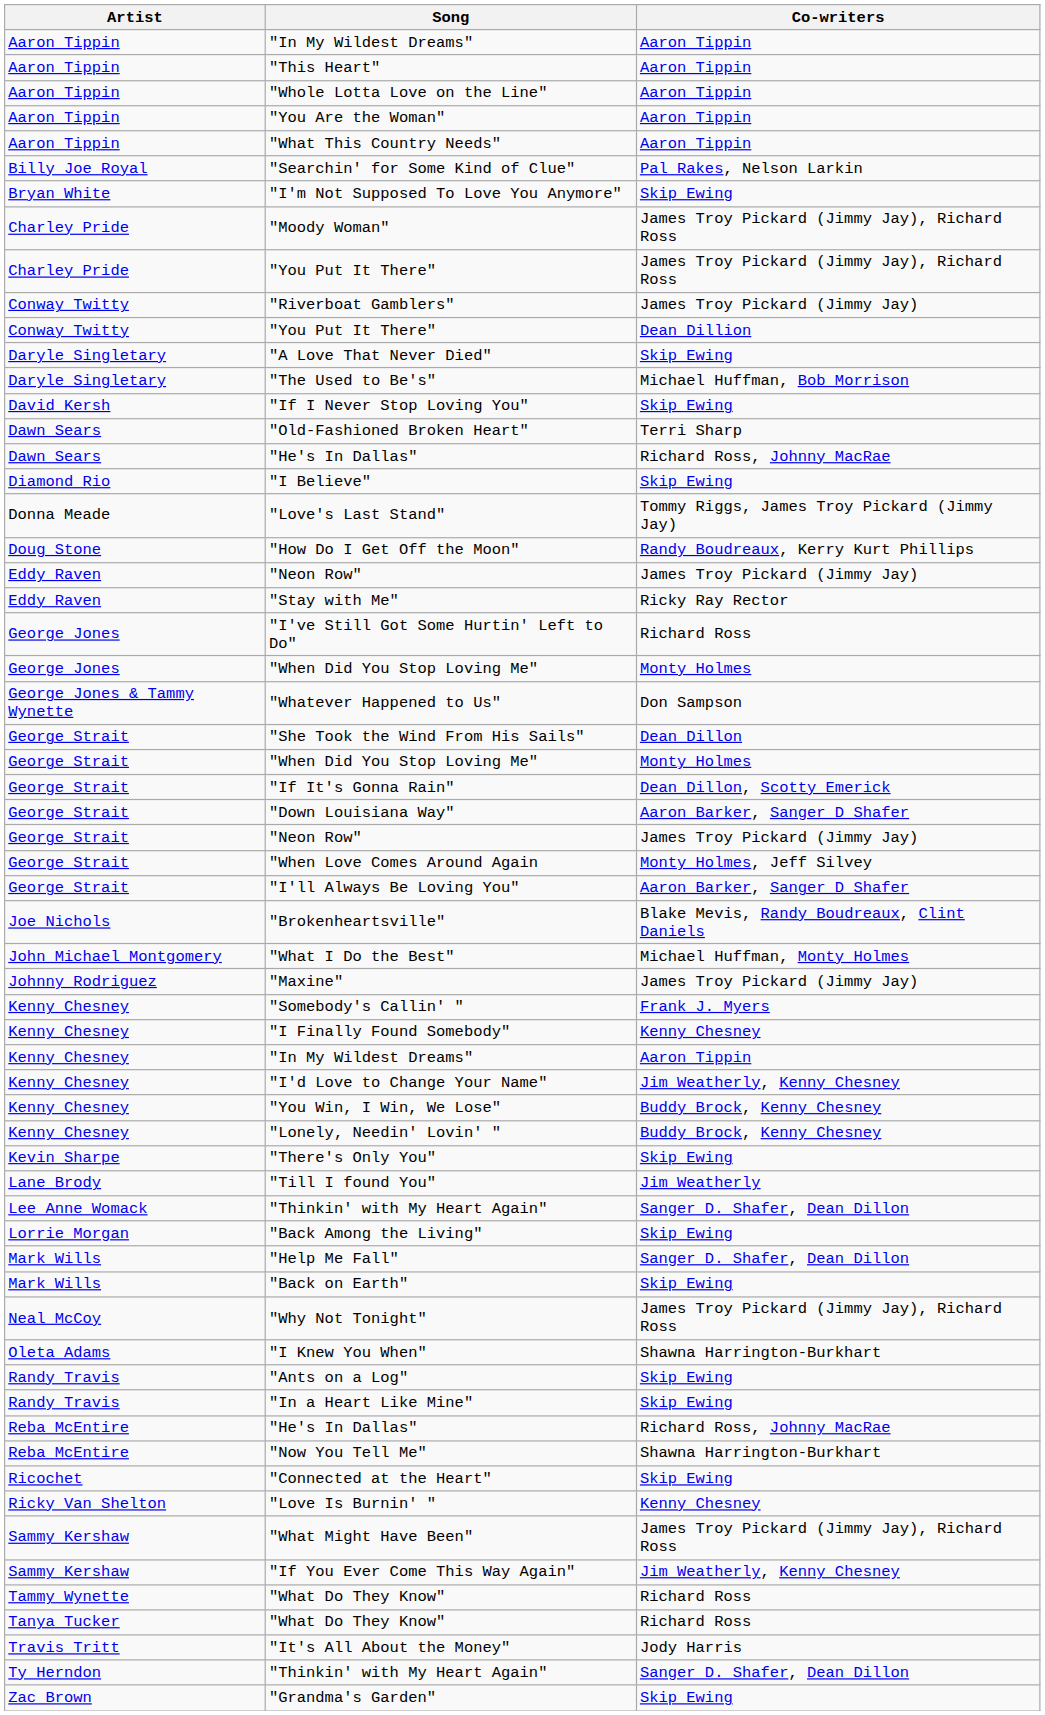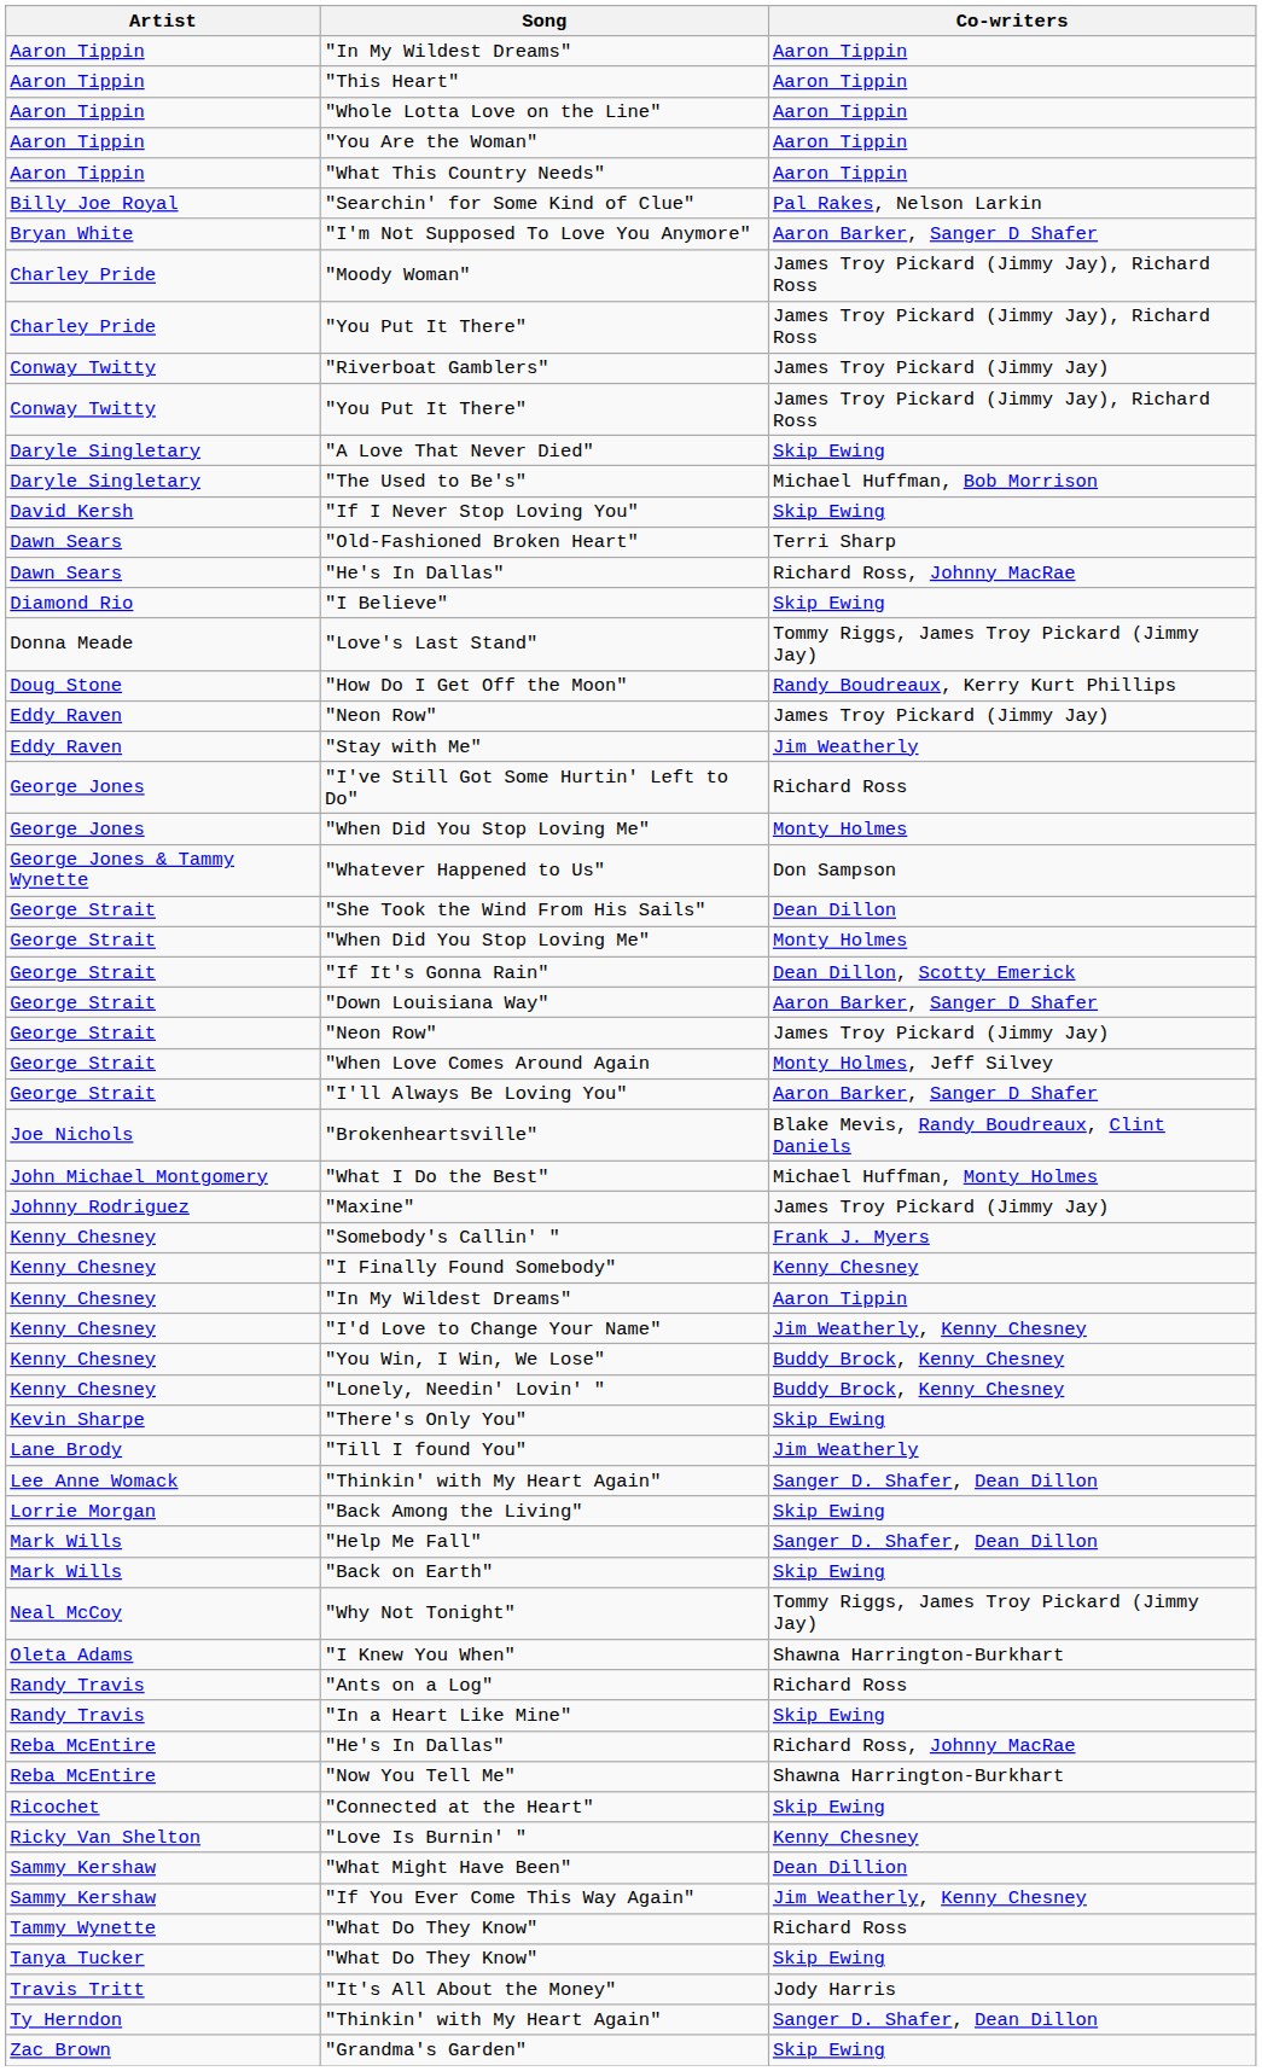"I'm Not Supposed To Love You Anymore" | Co-writers: Skip Ewing -> Aaron Barker, Sanger D Shafer
Conway Twitty / "You Put It There" | Co-writers: Dean Dillion -> James Troy Pickard (Jimmy Jay), Richard Ross
"Stay with Me" | Co-writers: Ricky Ray Rector -> Jim Weatherly
"Why Not Tonight" | Co-writers: James Troy Pickard (Jimmy Jay), Richard Ross -> Tommy Riggs, James Troy Pickard (Jimmy Jay)
"Ants on a Log" | Co-writers: Skip Ewing -> Richard Ross
"What Might Have Been" | Co-writers: James Troy Pickard (Jimmy Jay), Richard Ross -> Dean Dillion
Tanya Tucker / "What Do They Know" | Co-writers: Richard Ross -> Skip Ewing
